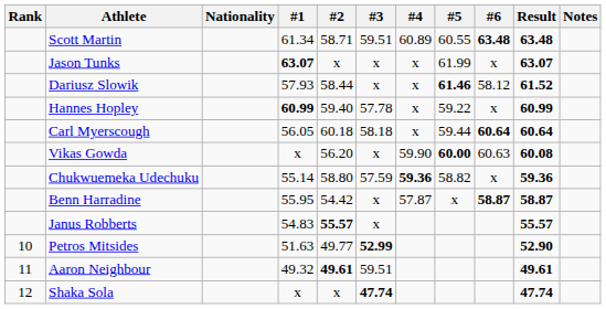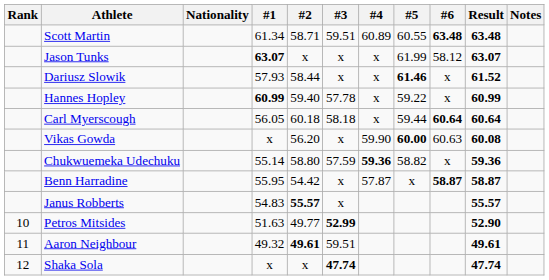Jason Tunks | #6: x -> 58.12
Dariusz Slowik | #6: 58.12 -> x
